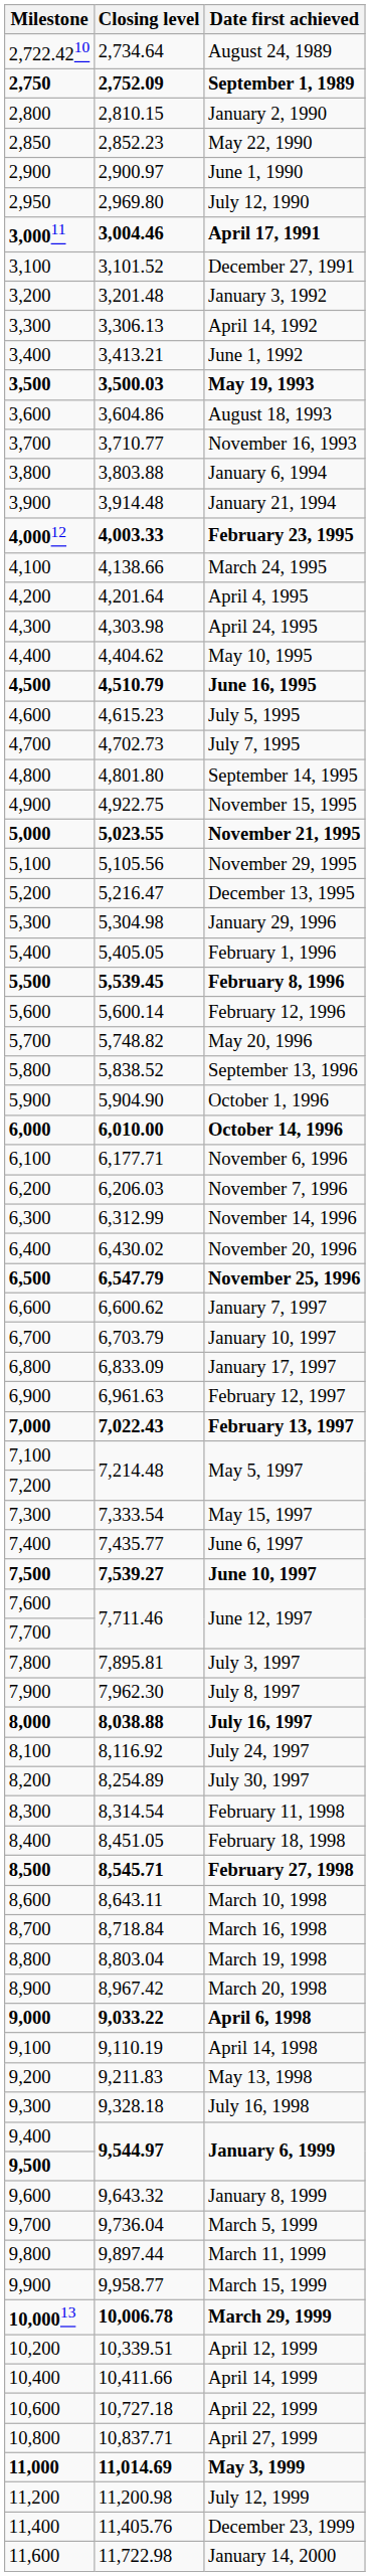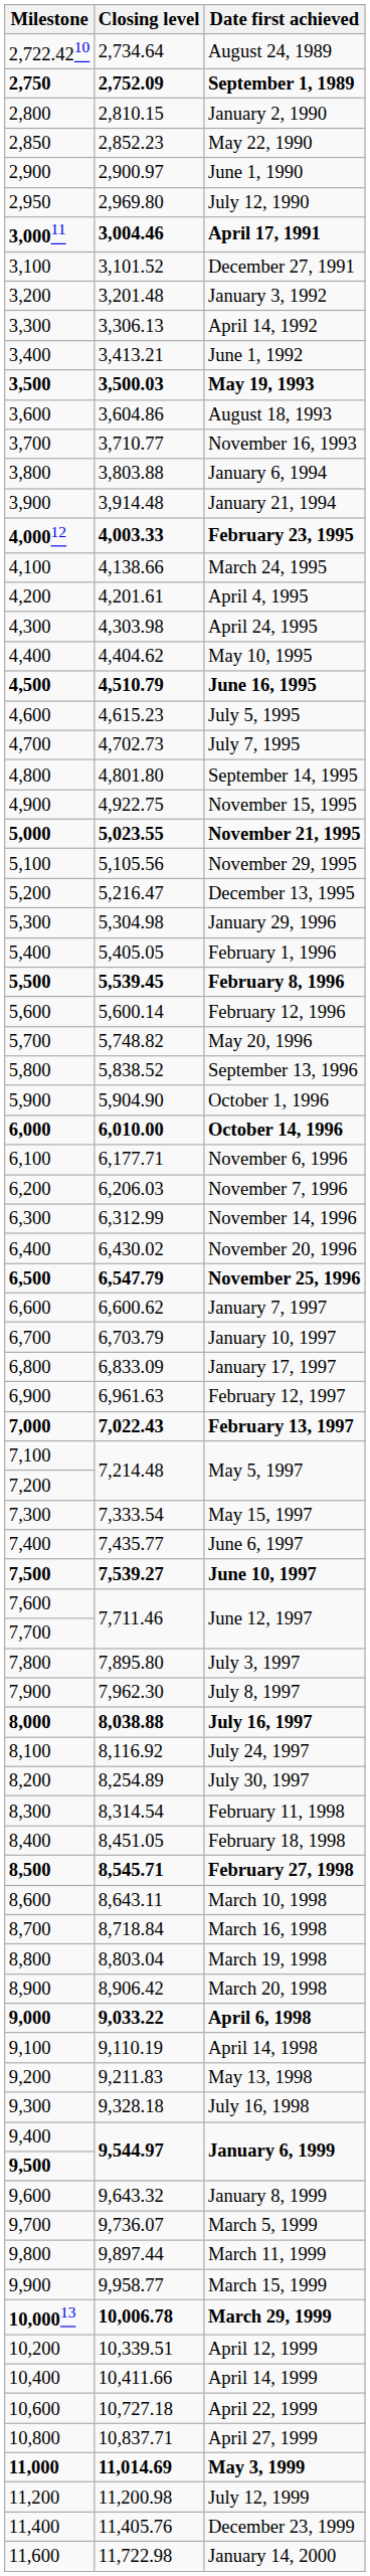April 4, 1995 | Closing level: 4,201.64 -> 4,201.61
July 3, 1997 | Closing level: 7,895.81 -> 7,895.80
March 20, 1998 | Closing level: 8,967.42 -> 8,906.42
March 5, 1999 | Closing level: 9,736.04 -> 9,736.07
